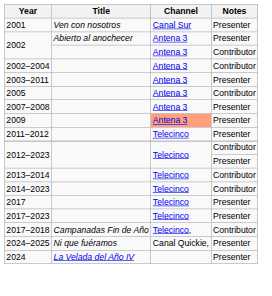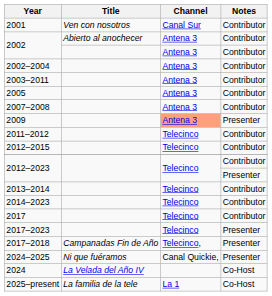2001 | Notes: Presenter -> Contributor
2002 / Abierto al anochecer | Notes: Presenter -> Contributor
2003–2011 | Notes: Presenter -> Contributor
2007–2008 | Notes: Presenter -> Contributor
2011–2012 | Notes: Presenter -> Contributor
+ row: 2012–2015 | Telecinco | Contributor
2017 | Notes: Presenter -> Contributor
2017–2018 | Notes: Contributor -> Presenter
2024 | Notes: Presenter -> Co-Host
+ row: 2025–present | La familia de la tele | La 1 | Co-Host
